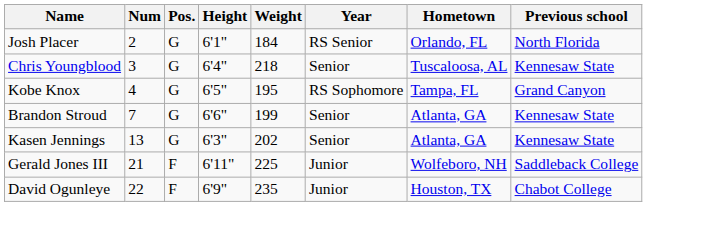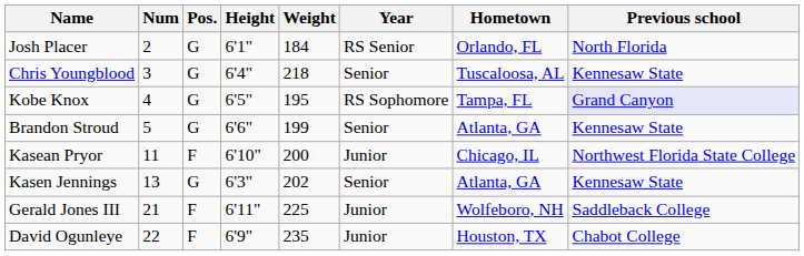Kobe Knox | Previous school: no background -> lavender background
Brandon Stroud | Num: 7 -> 5
+ row: Kasean Pryor | 11 | F | 6'10" | 200 | Junior | Chicago, IL | Northwest Florida State College
